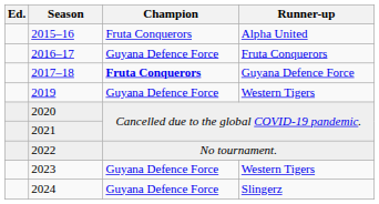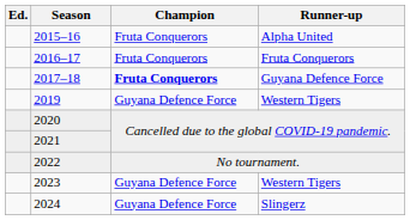2016–17 | Champion: Guyana Defence Force -> Fruta Conquerors
